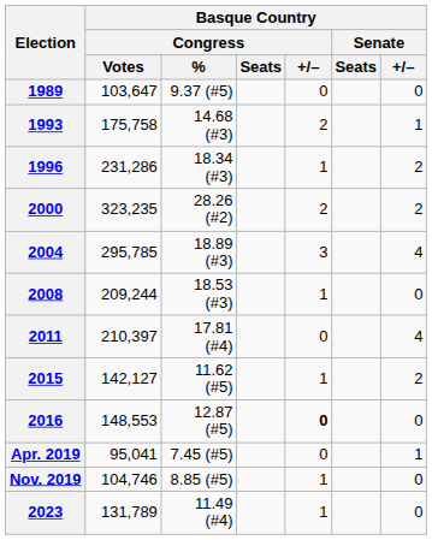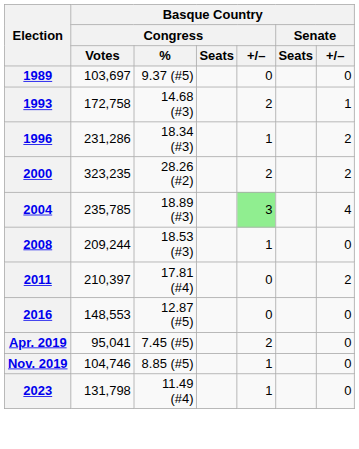1989 | Basque Country / Congress / Votes: 103,647 -> 103,697
1993 | Basque Country / Congress / Votes: 175,758 -> 172,758
2004 | Basque Country / Congress / Votes: 295,785 -> 235,785
2004 | Basque Country / Congress / +/–: no background -> lightgreen background
2011 | Basque Country / Senate / +/–: 4 -> 2
- row: 2015 | 142,127 | 11.62 (#5) | 1 | 2
2016 | Basque Country / Congress / +/–: bold -> normal
Apr. 2019 | Basque Country / Congress / +/–: 0 -> 2
Apr. 2019 | Basque Country / Senate / +/–: 1 -> 0
2023 | Basque Country / Congress / Votes: 131,789 -> 131,798
